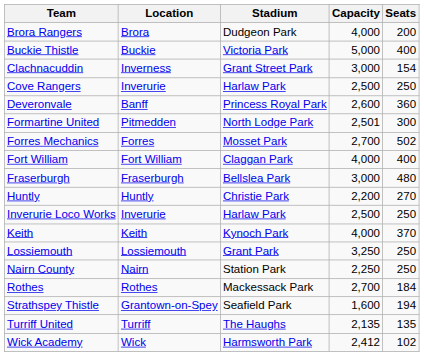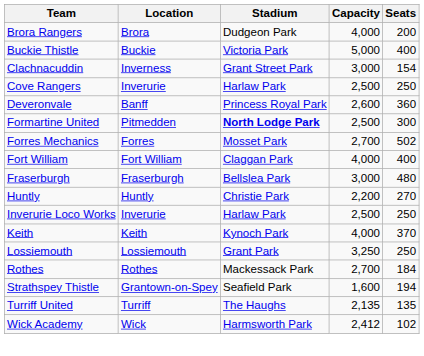Formartine United | Stadium: normal -> bold
Formartine United | Capacity: 2,501 -> 2,500
- row: Nairn County | Nairn | Station Park | 2,250 | 250
